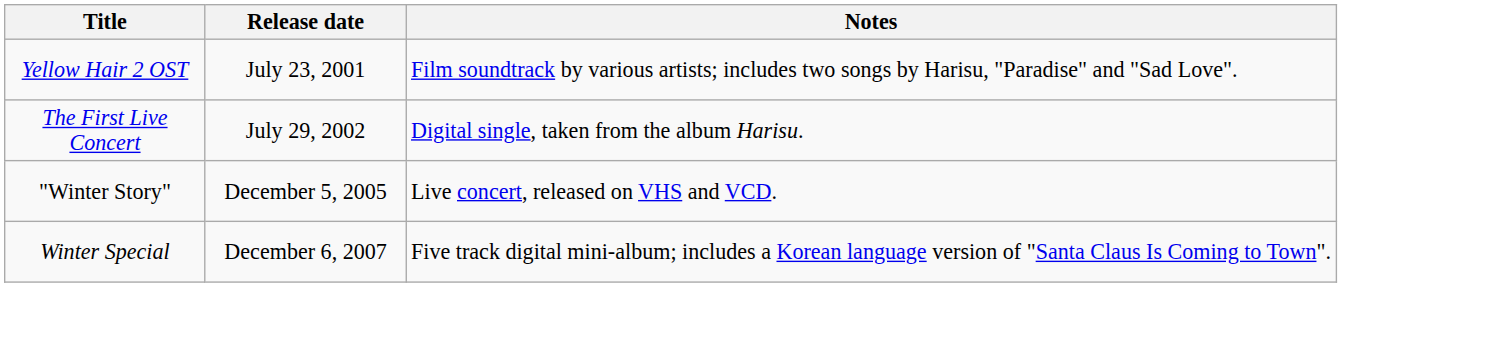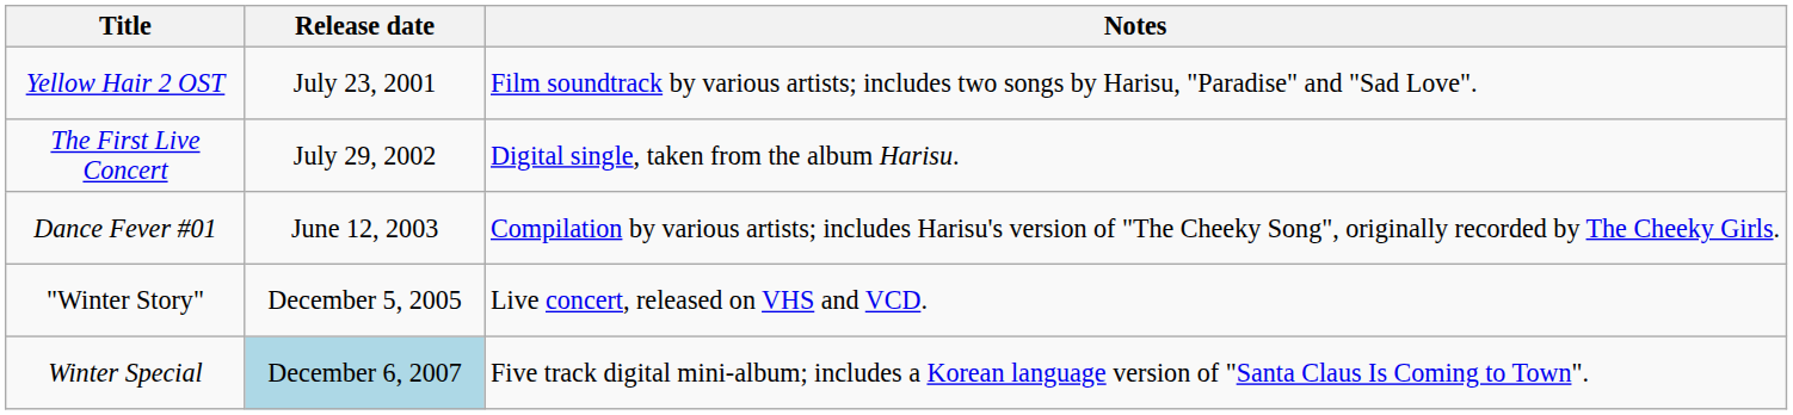+ row: Dance Fever #01 | June 12, 2003 | Compilation by various artists; includes Harisu's version of "The Cheeky Song", originally recorded by The Cheeky Girls.
Winter Special | Release date: no background -> lightblue background
